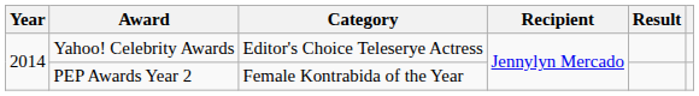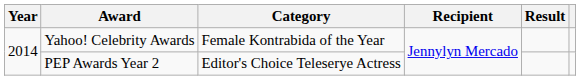Yahoo! Celebrity Awards | Category: Editor's Choice Teleserye Actress -> Female Kontrabida of the Year
PEP Awards Year 2 | Category: Female Kontrabida of the Year -> Editor's Choice Teleserye Actress
